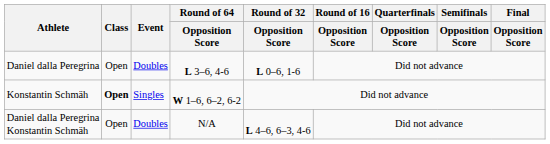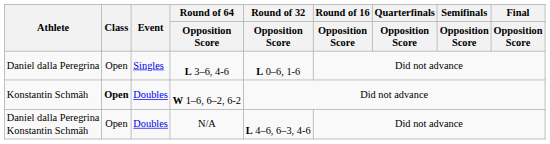Daniel dalla Peregrina | Event: Doubles -> Singles
Konstantin Schmäh | Event: Singles -> Doubles
